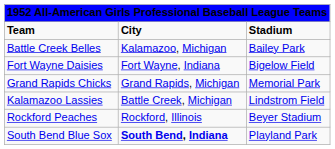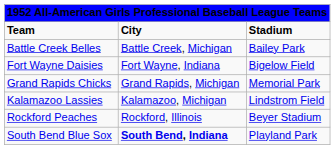Battle Creek Belles | column 2: Kalamazoo, Michigan -> Battle Creek, Michigan
Kalamazoo Lassies | column 2: Battle Creek, Michigan -> Kalamazoo, Michigan
